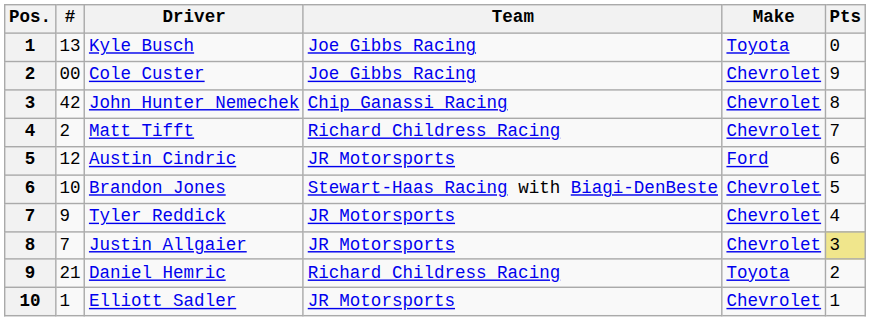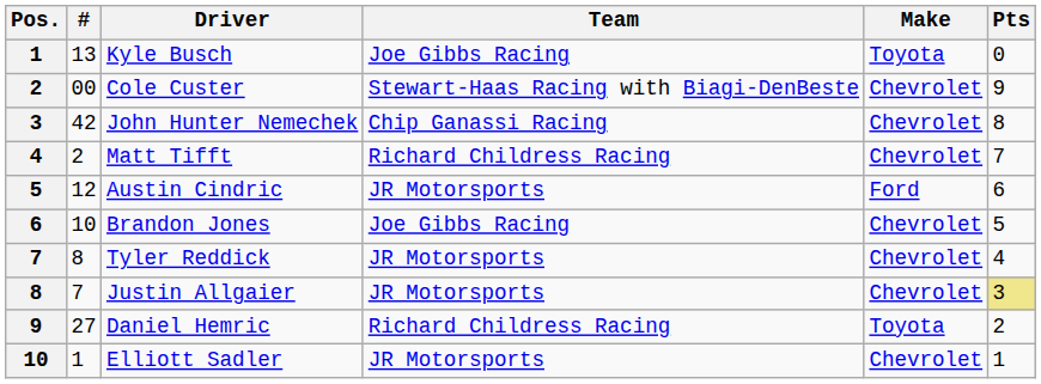Cole Custer | Team: Joe Gibbs Racing -> Stewart-Haas Racing with Biagi-DenBeste
Brandon Jones | Team: Stewart-Haas Racing with Biagi-DenBeste -> Joe Gibbs Racing
Tyler Reddick | #: 9 -> 8
Daniel Hemric | #: 21 -> 27
